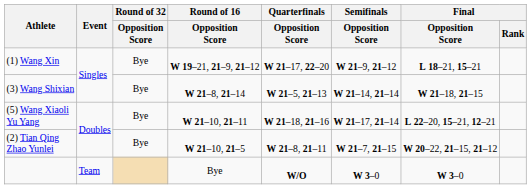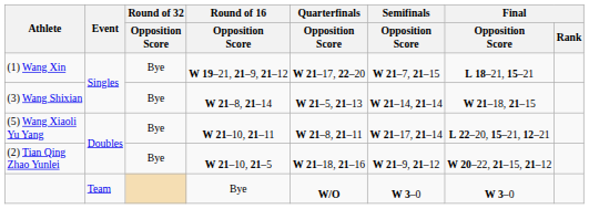(1) Wang Xin | Semifinals / Opposition Score: W 21–9, 21–12 -> W 21–7, 21–15
(5) Wang Xiaoli Yu Yang | Quarterfinals / Opposition Score: W 21–18, 21–16 -> W 21–8, 21–11
(2) Tian Qing Zhao Yunlei | Quarterfinals / Opposition Score: W 21–8, 21–11 -> W 21–18, 21–16
(2) Tian Qing Zhao Yunlei | Semifinals / Opposition Score: W 21–7, 21–15 -> W 21–9, 21–12
